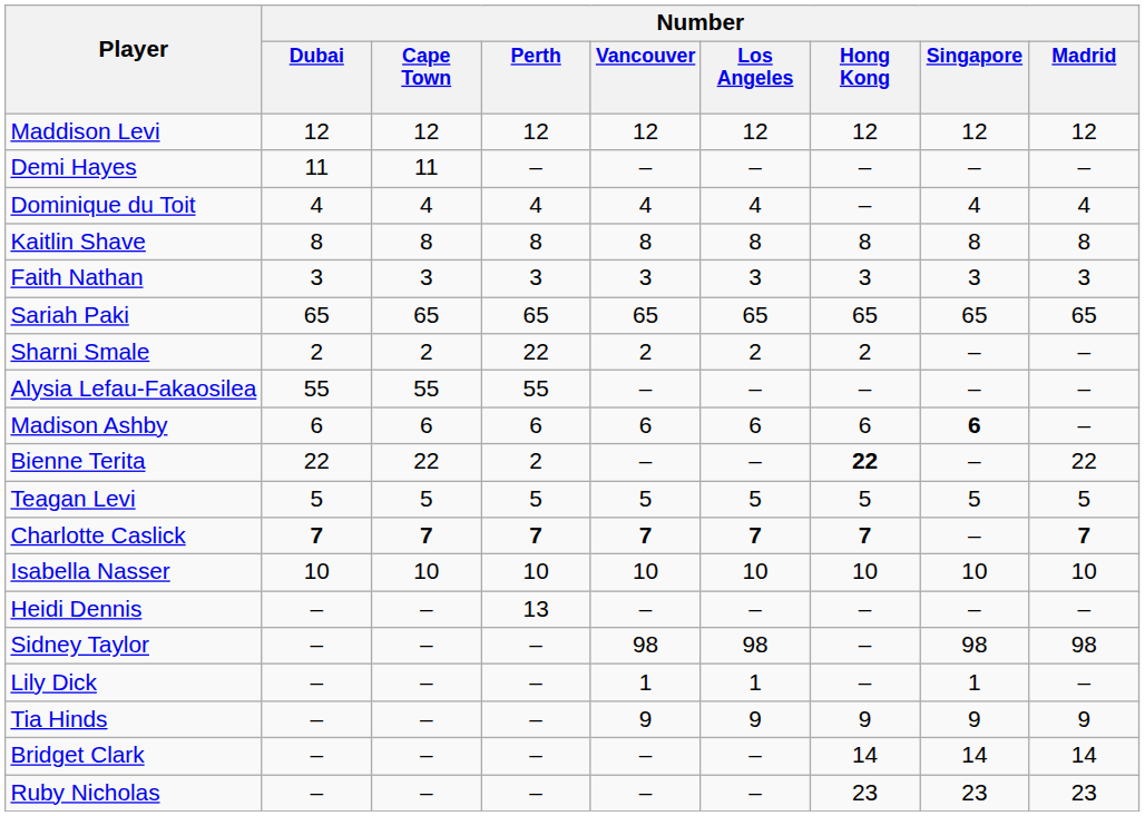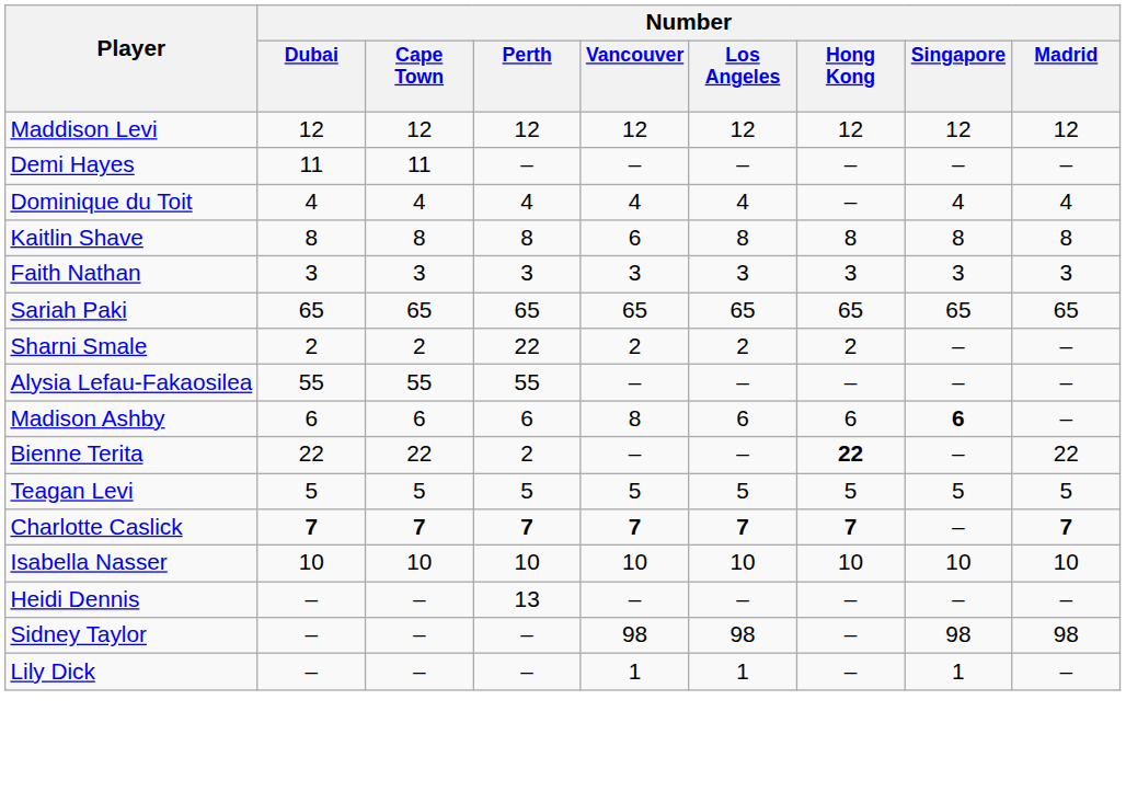Kaitlin Shave | Number / Vancouver: 8 -> 6
Madison Ashby | Number / Vancouver: 6 -> 8
- row: Tia Hinds | – | – | – | 9 | 9 | 9 | 9 | 9
- row: Bridget Clark | – | – | – | – | – | 14 | 14 | 14
- row: Ruby Nicholas | – | – | – | – | – | 23 | 23 | 23
